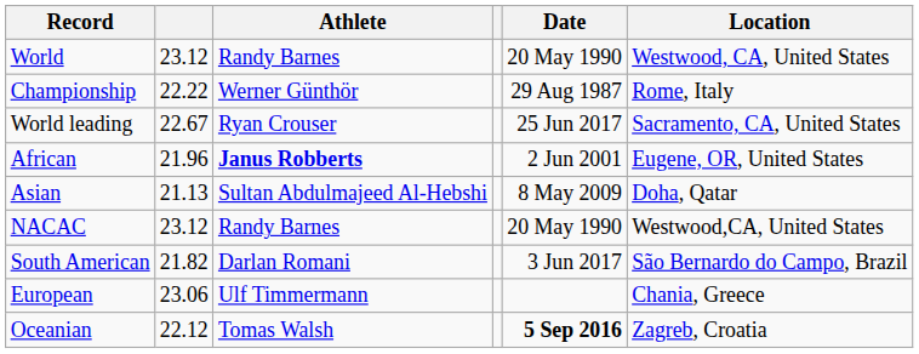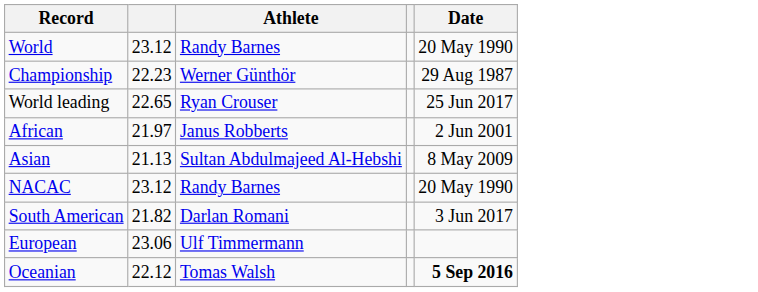- column: Location | Westwood, CA, United States | Rome, Italy | Sacramento, CA, United States | Eugene, OR, United States | Doha, Qatar | Westwood,CA, United States | São Bernardo do Campo, Brazil | Chania, Greece | Zagreb, Croatia
Championship | column 2: 22.22 -> 22.23
World leading | column 2: 22.67 -> 22.65
African | column 2: 21.96 -> 21.97
African | Athlete: bold -> normal
